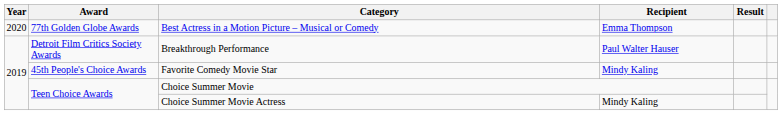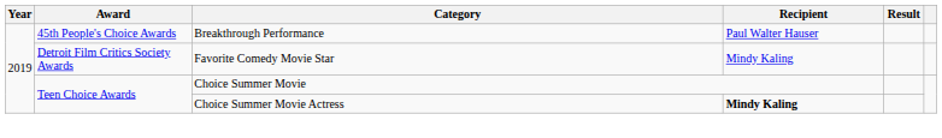- row: 2020 | 77th Golden Globe Awards | Best Actress in a Motion Picture – Musical or Comedy | Emma Thompson
Breakthrough Performance | Award: Detroit Film Critics Society Awards -> 45th People's Choice Awards
Favorite Comedy Movie Star | Award: 45th People's Choice Awards -> Detroit Film Critics Society Awards
Choice Summer Movie Actress | Recipient: normal -> bold
